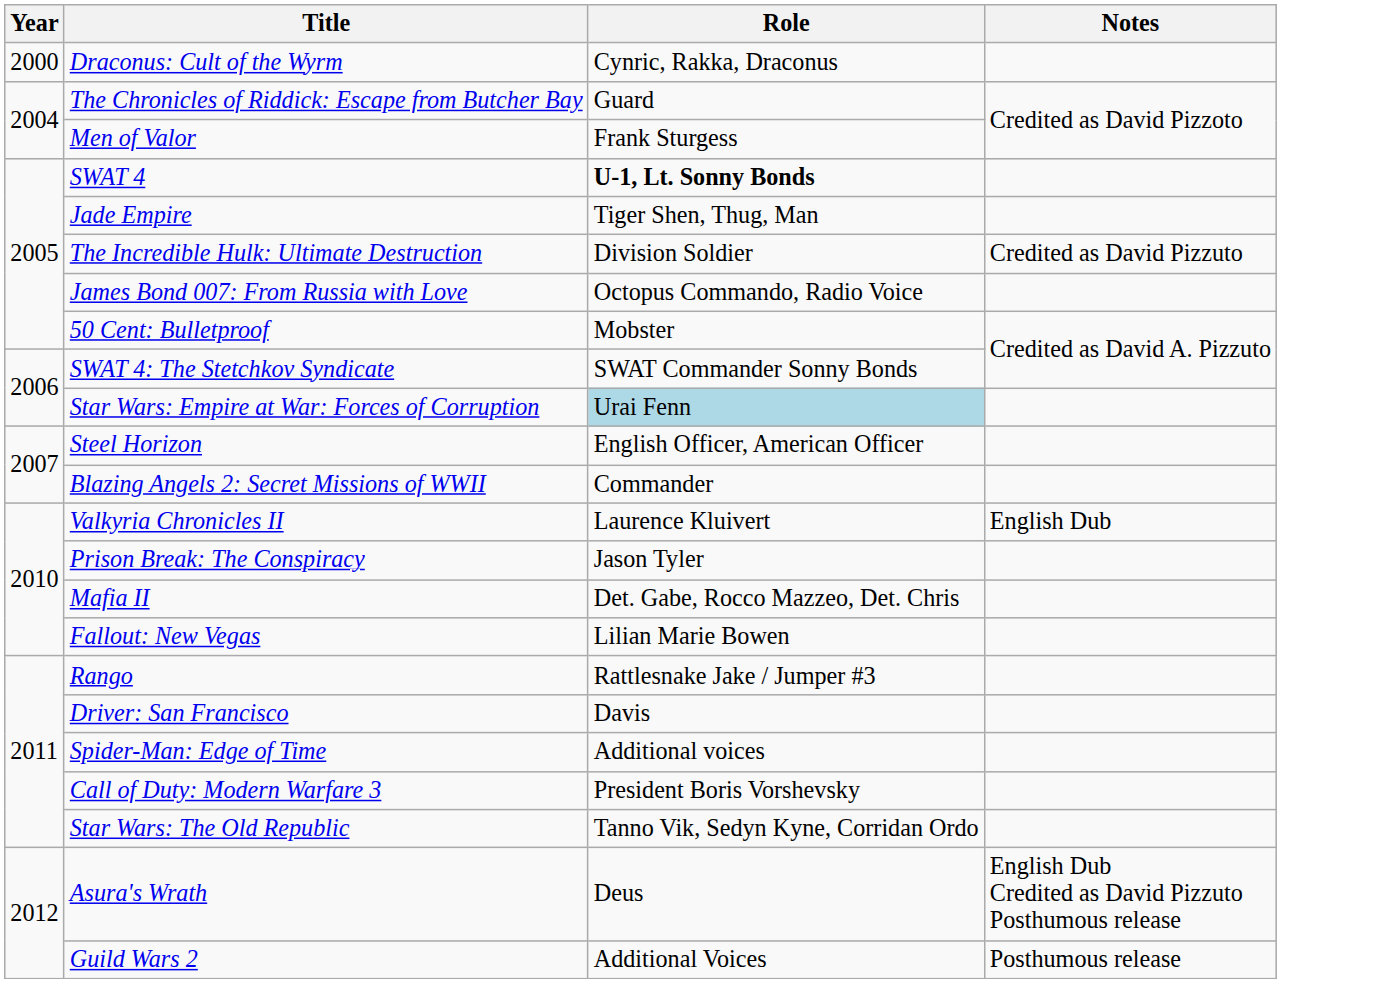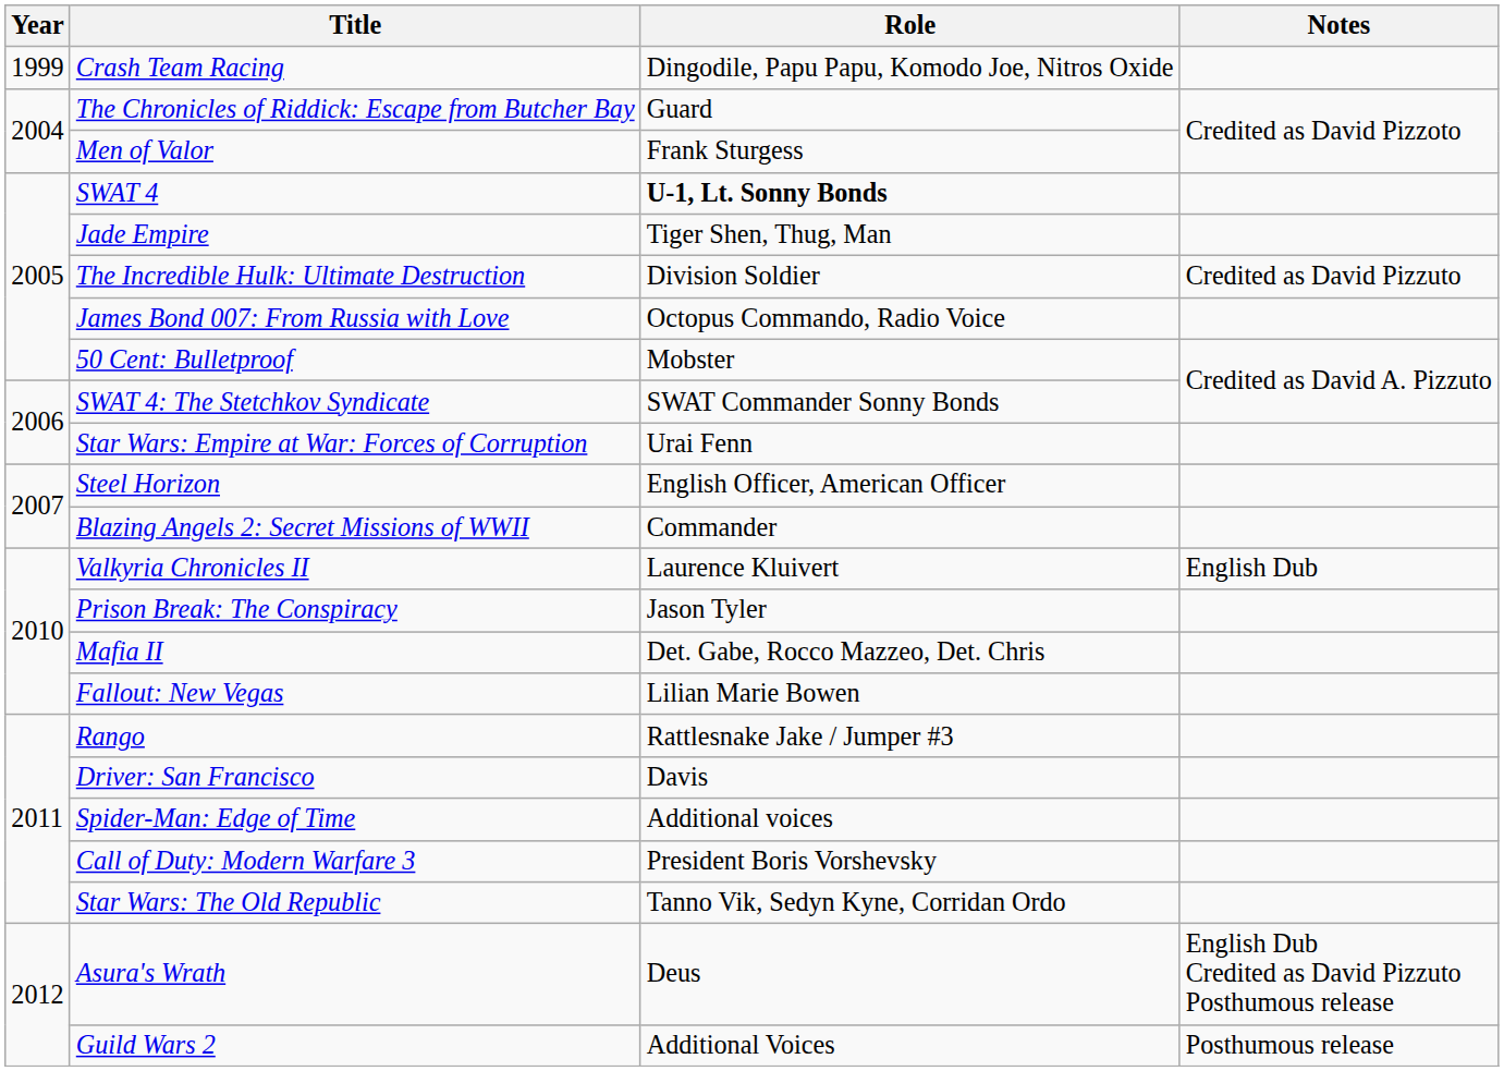+ row: 1999 | Crash Team Racing | Dingodile, Papu Papu, Komodo Joe, Nitros Oxide
- row: 2000 | Draconus: Cult of the Wyrm | Cynric, Rakka, Draconus
Star Wars: Empire at War: Forces of Corruption | Role: lightblue background -> no background
